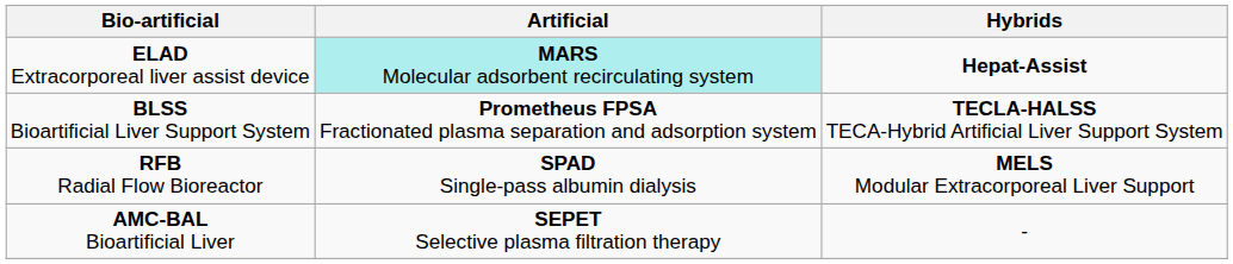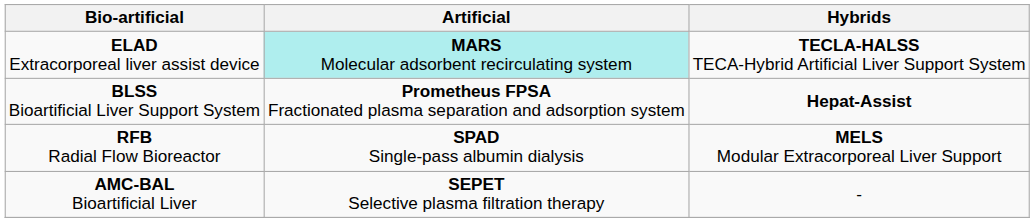ELAD Extracorporeal liver assist device | Hybrids: Hepat-Assist -> TECLA-HALSS TECA-Hybrid Artificial Liver Support System
BLSS Bioartificial Liver Support System | Hybrids: TECLA-HALSS TECA-Hybrid Artificial Liver Support System -> Hepat-Assist
